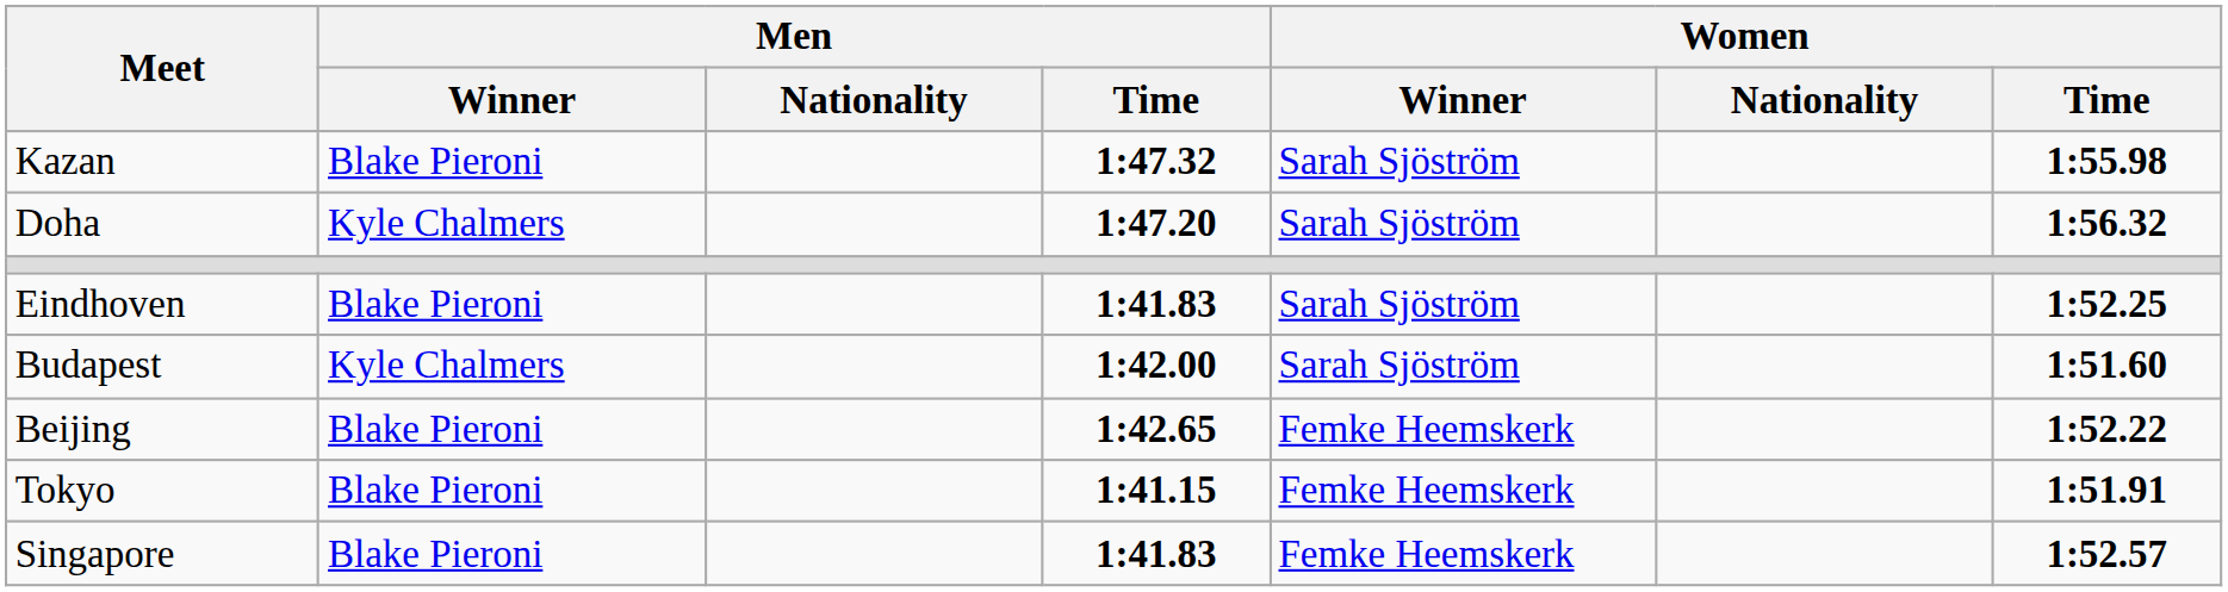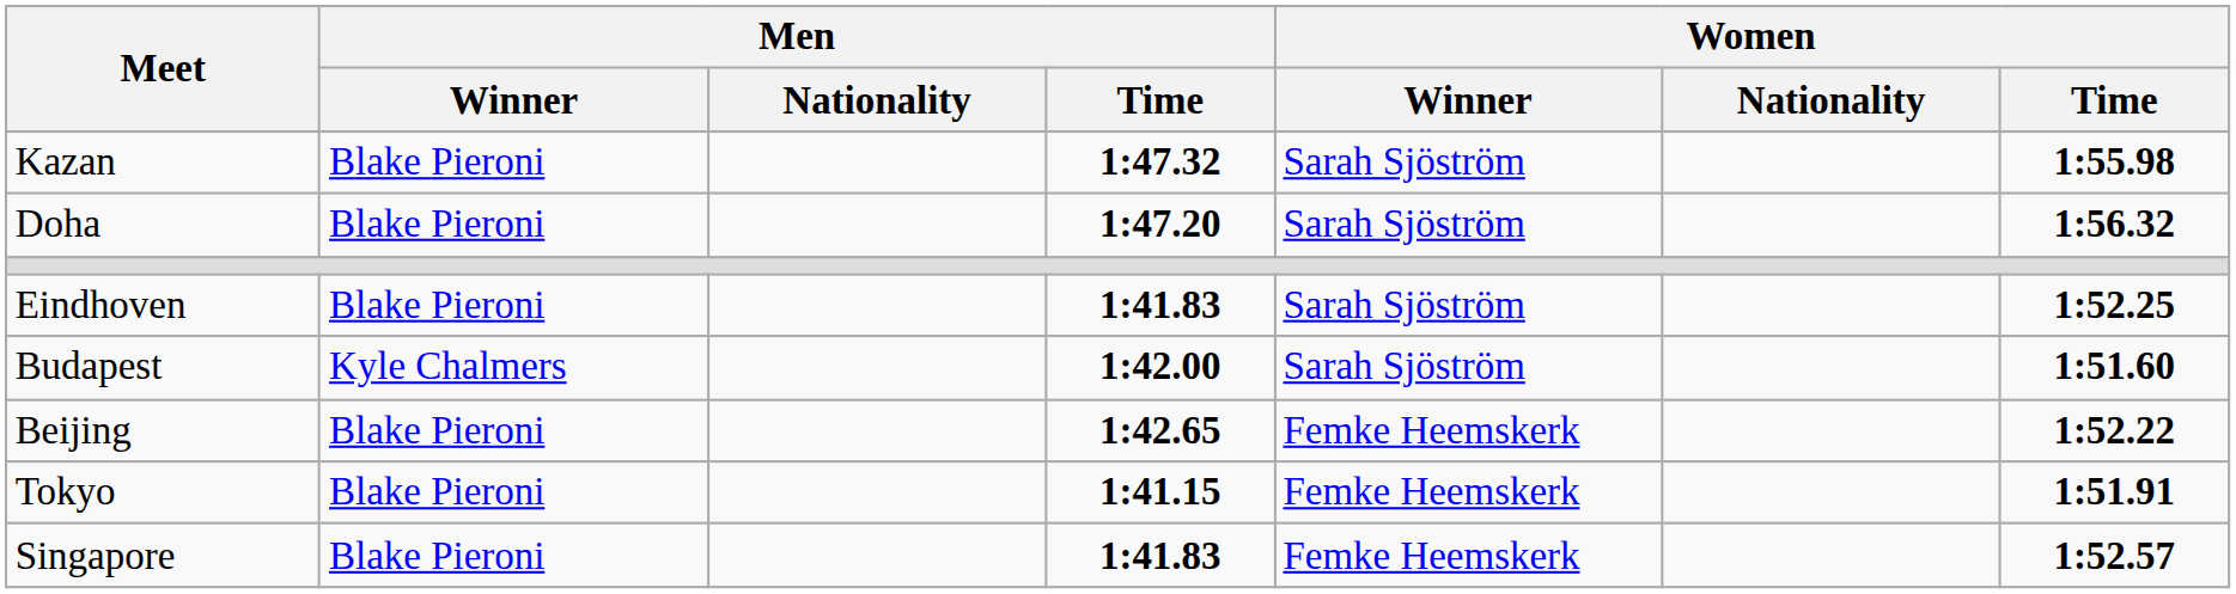Doha | Men / Winner: Kyle Chalmers -> Blake Pieroni
